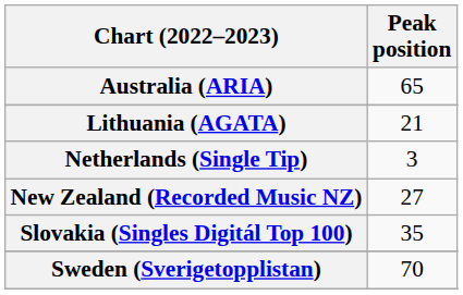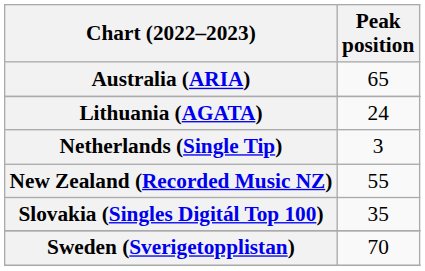Lithuania (AGATA) | Peak position: 21 -> 24
New Zealand (Recorded Music NZ) | Peak position: 27 -> 55
